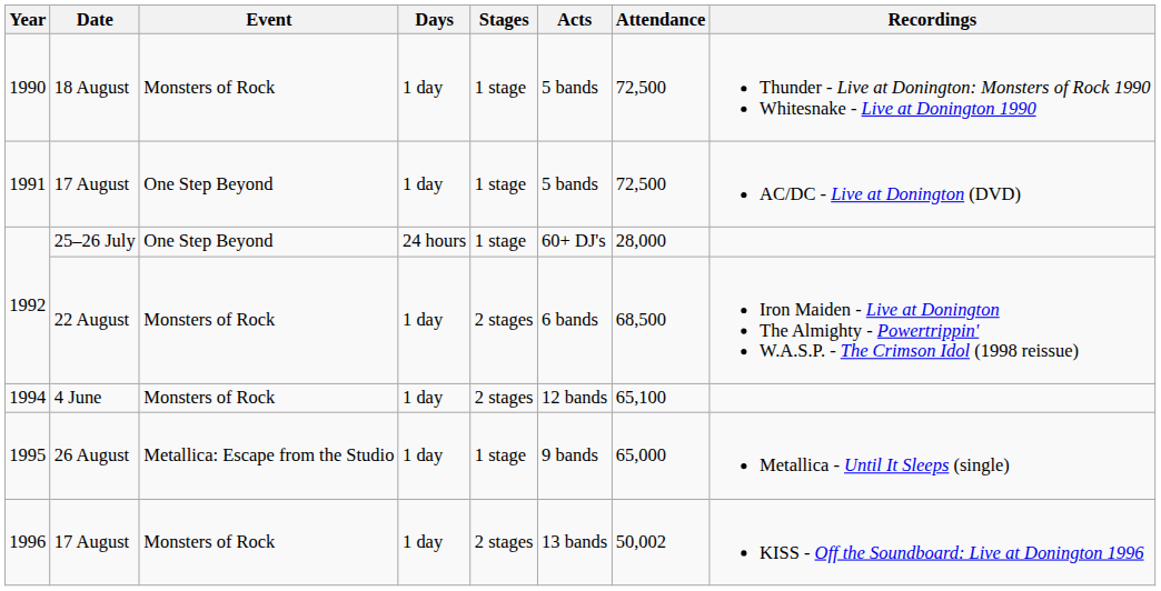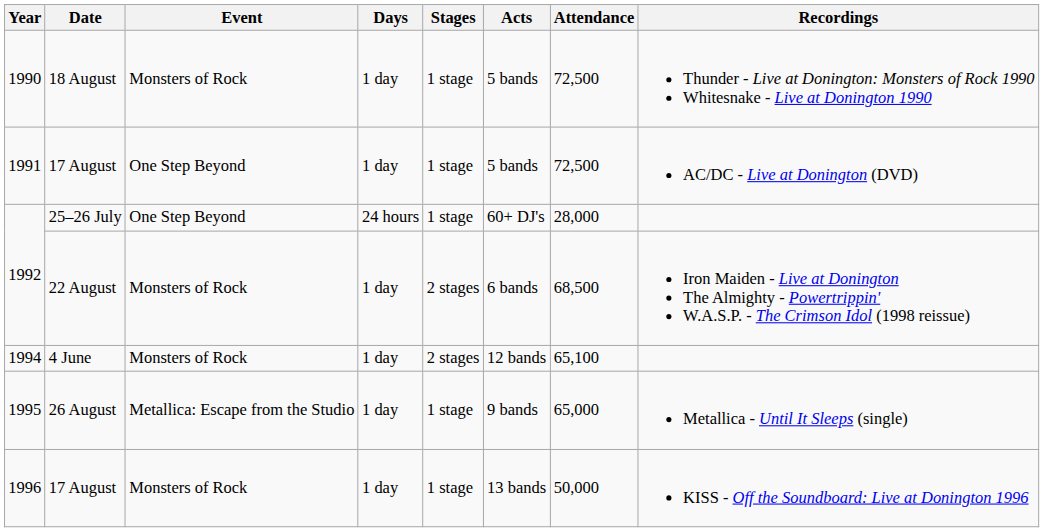1996 | Stages: 2 stages -> 1 stage
1996 | Attendance: 50,002 -> 50,000
